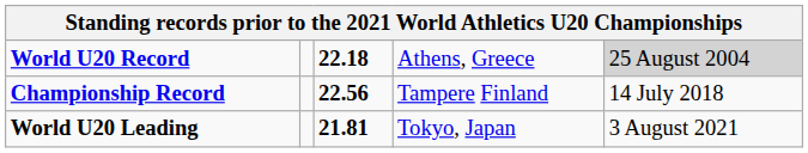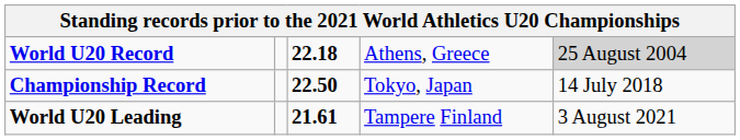Championship Record | column 3: 22.56 -> 22.50
Championship Record | column 4: Tampere Finland -> Tokyo, Japan
World U20 Leading | column 3: 21.81 -> 21.61
World U20 Leading | column 4: Tokyo, Japan -> Tampere Finland
